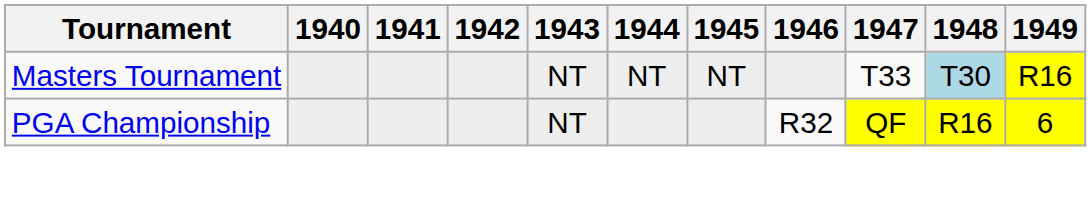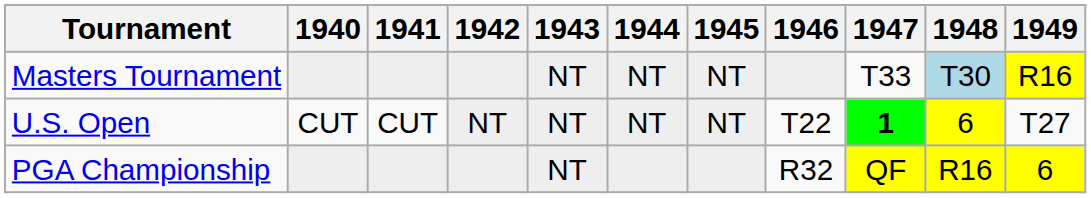+ row: U.S. Open | CUT | CUT | NT | NT | NT | NT | T22 | 1 | 6 | T27
